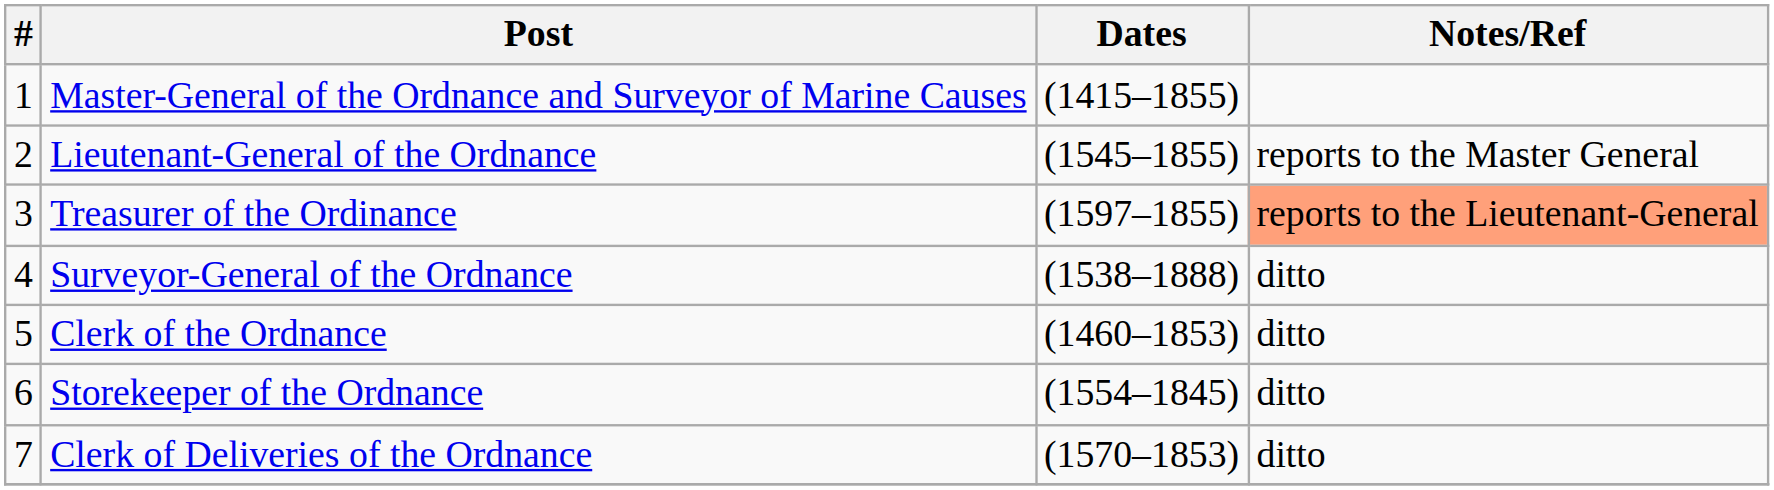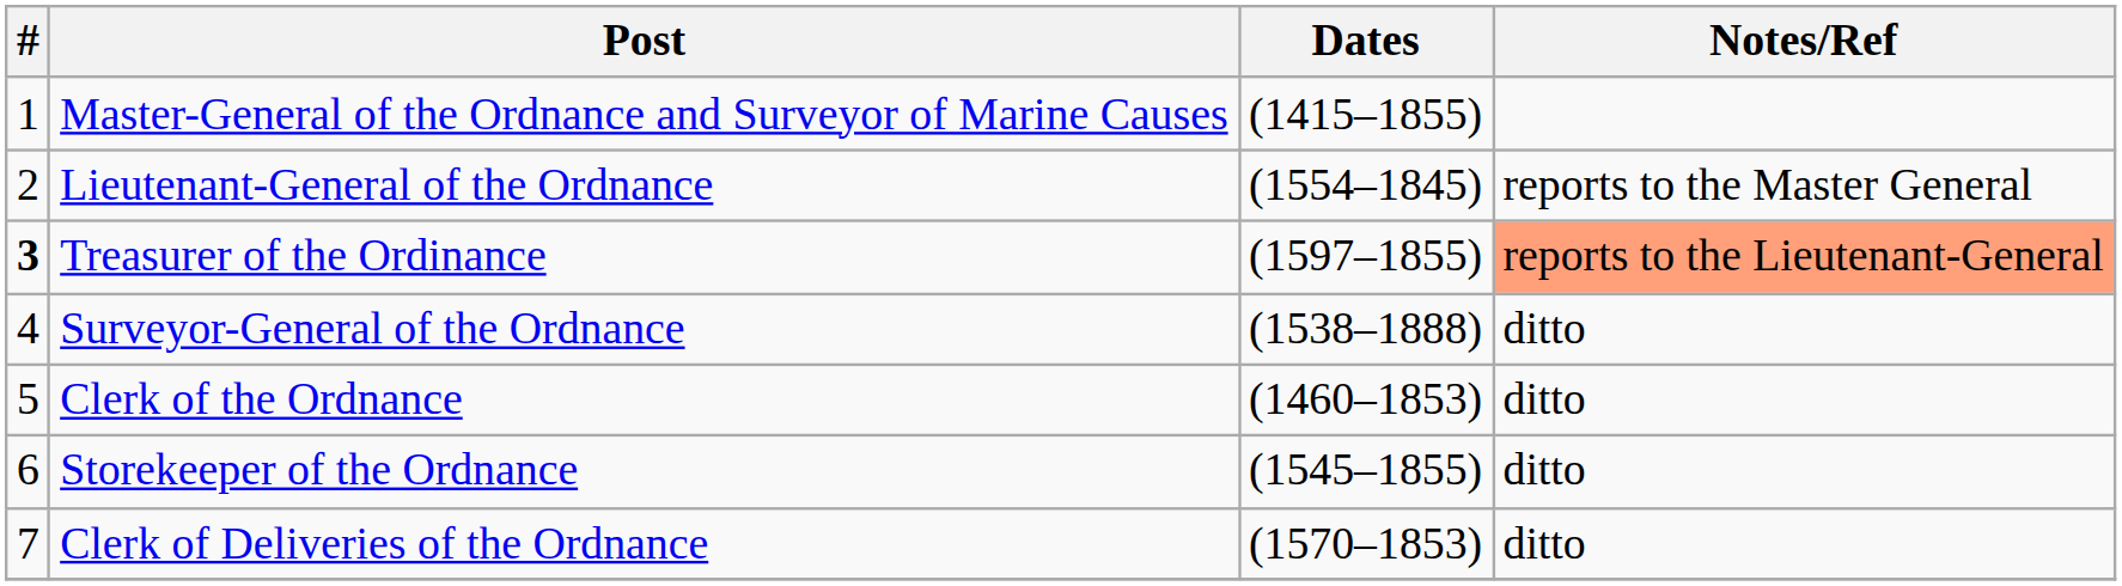Lieutenant-General of the Ordnance | Dates: (1545–1855) -> (1554–1845)
Treasurer of the Ordinance | #: normal -> bold
Storekeeper of the Ordnance | Dates: (1554–1845) -> (1545–1855)
